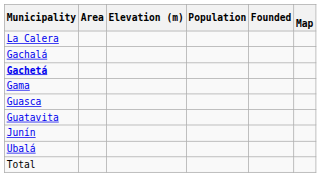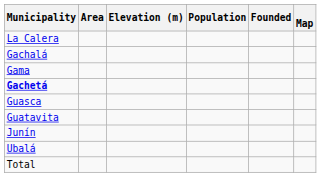rows swapped: Gachetá <-> Gama
